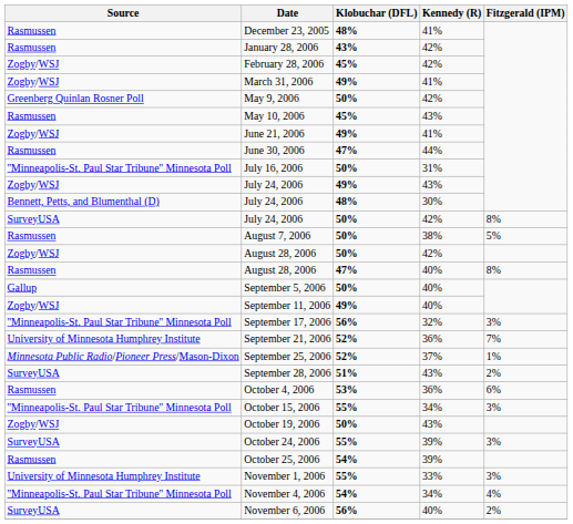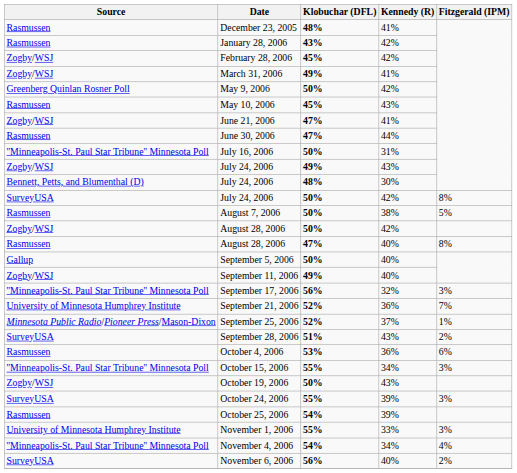June 21, 2006 | Klobuchar (DFL): 49% -> 47%
